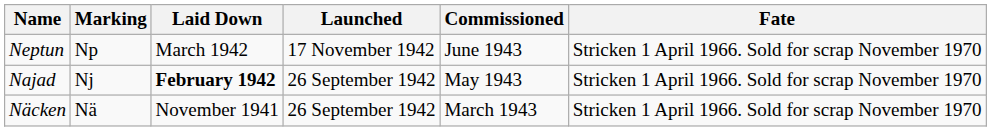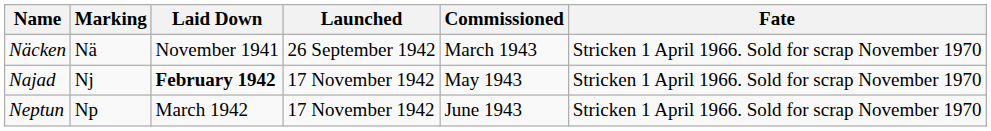rows swapped: Näcken <-> Neptun
Najad | Launched: 26 September 1942 -> 17 November 1942
